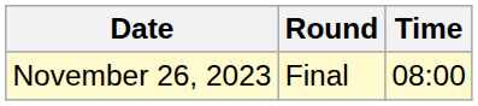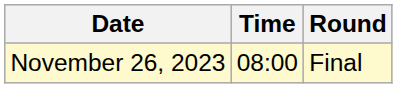columns swapped: Time <-> Round
